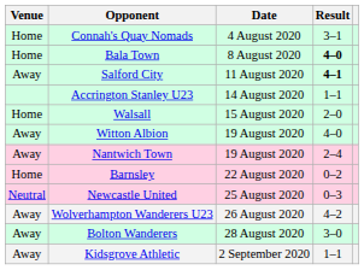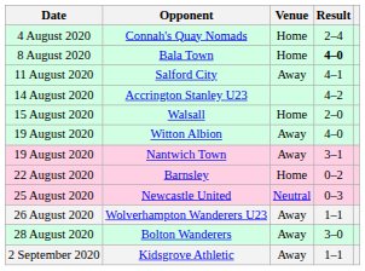columns swapped: Date <-> Venue
Connah's Quay Nomads | Result: 3–1 -> 2–4
Salford City | Result: bold -> normal
Accrington Stanley U23 | Result: 1–1 -> 4–2
Nantwich Town | Result: 2–4 -> 3–1
Wolverhampton Wanderers U23 | Result: 4–2 -> 1–1
